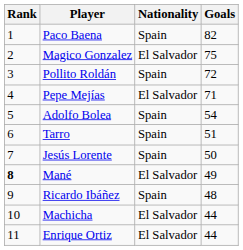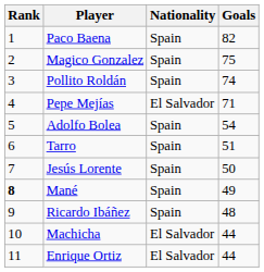Magico Gonzalez | Nationality: El Salvador -> Spain
Pollito Roldán | Goals: 72 -> 74
Mané | Nationality: El Salvador -> Spain
